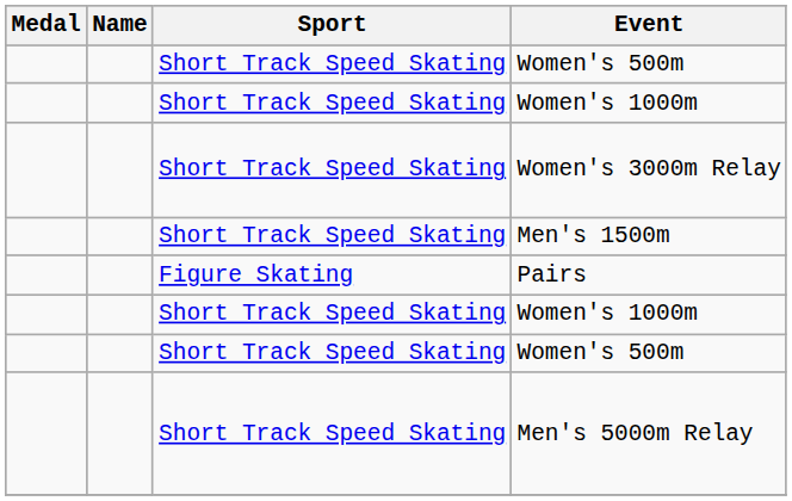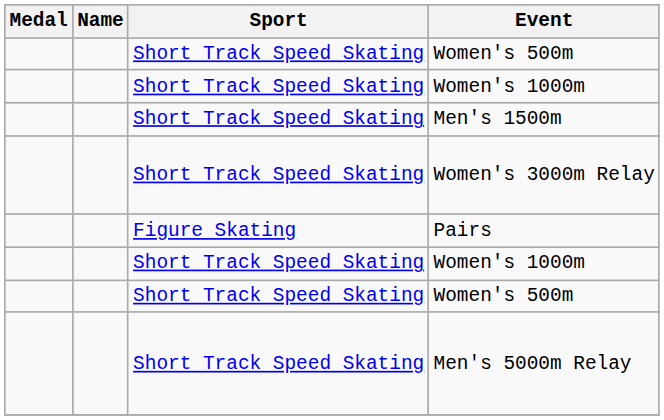rows swapped: Men's 1500m <-> Women's 3000m Relay
